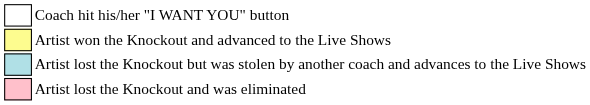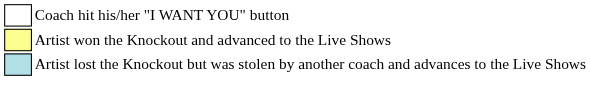- row: Artist lost the Knockout and was eliminated
